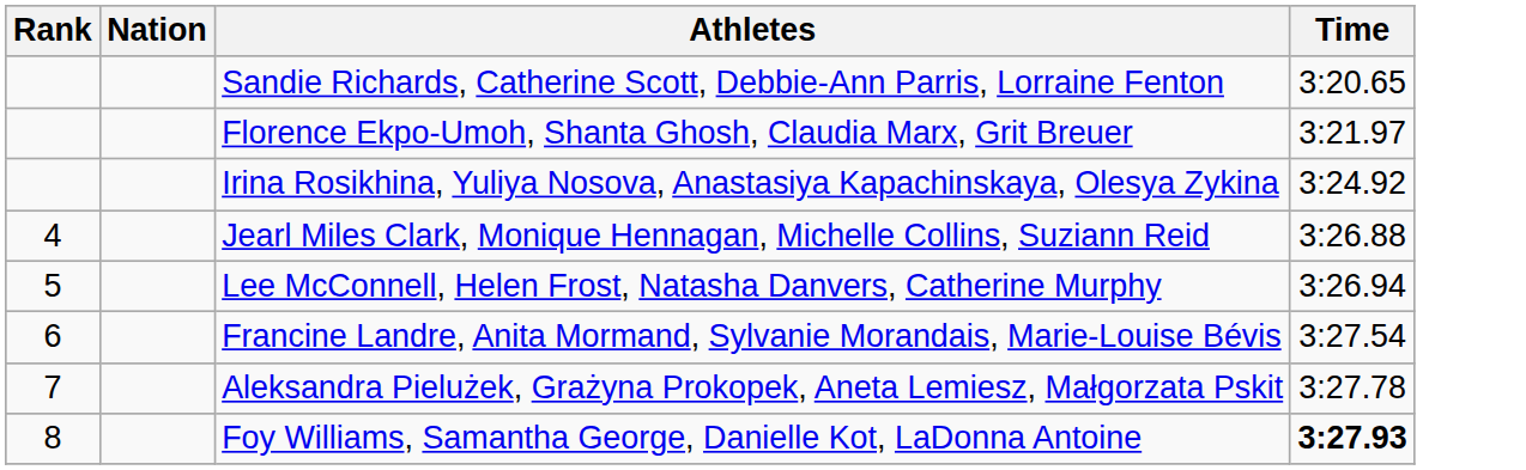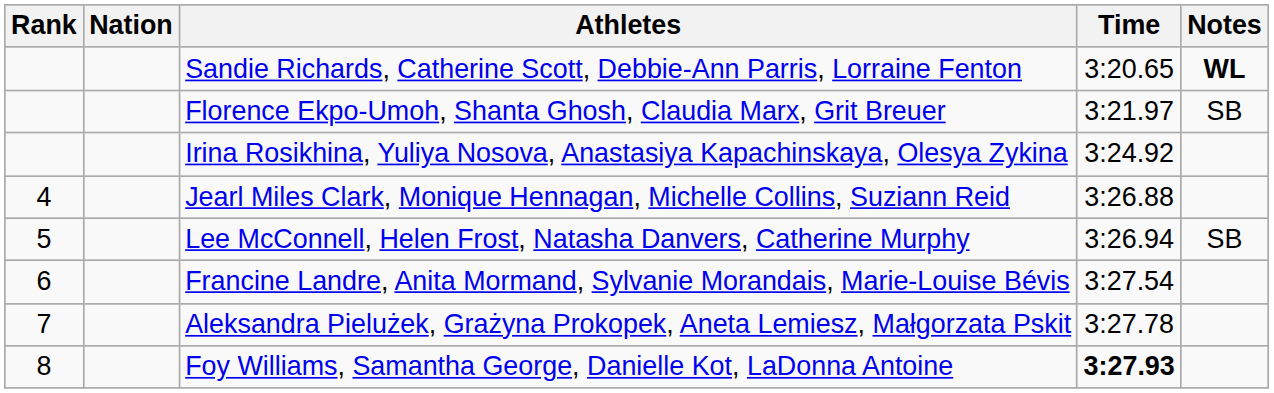+ column: Notes | WL | SB | SB
